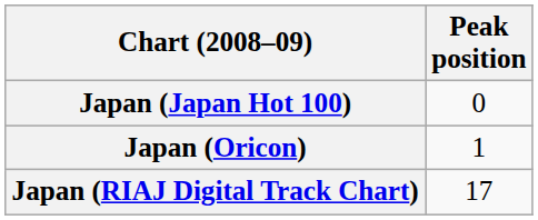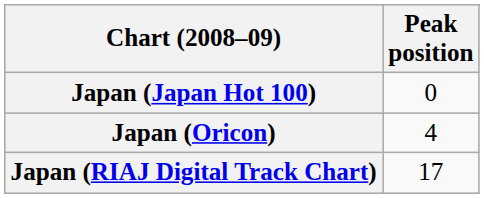Japan (Oricon) | Peak position: 1 -> 4
